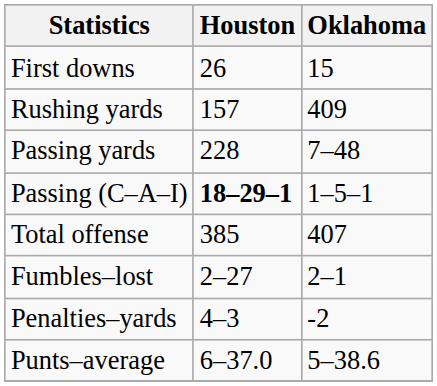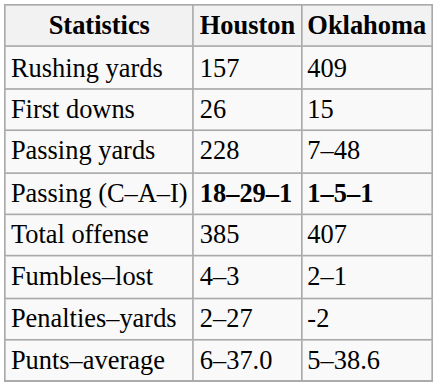rows swapped: First downs <-> Rushing yards
Passing (C–A–I) | Oklahoma: normal -> bold
Fumbles–lost | Houston: 2–27 -> 4–3
Penalties–yards | Houston: 4–3 -> 2–27
